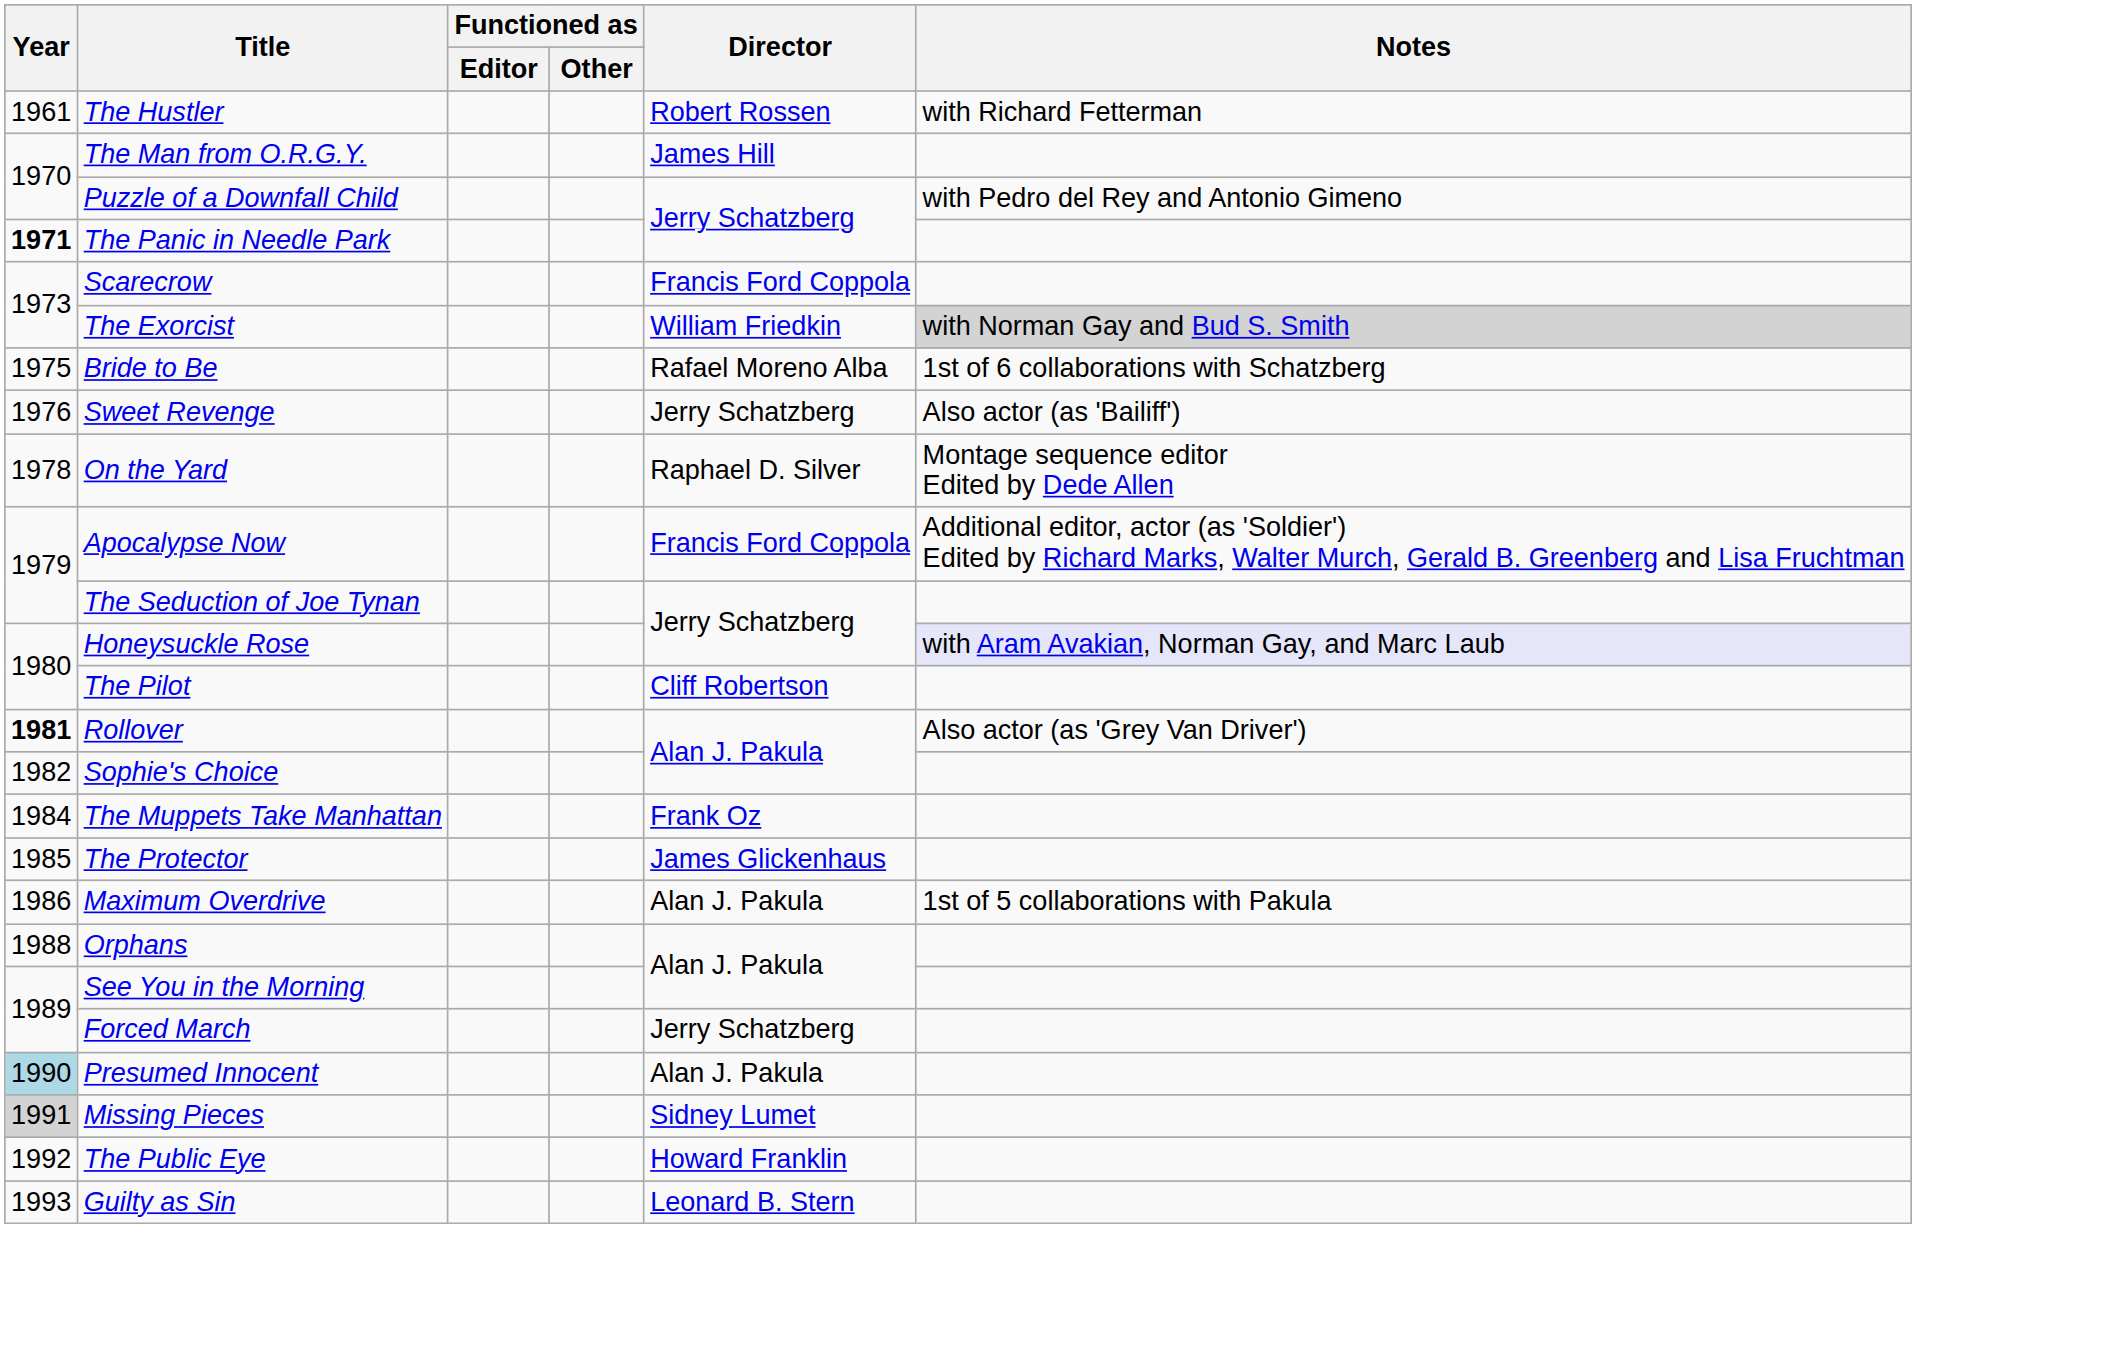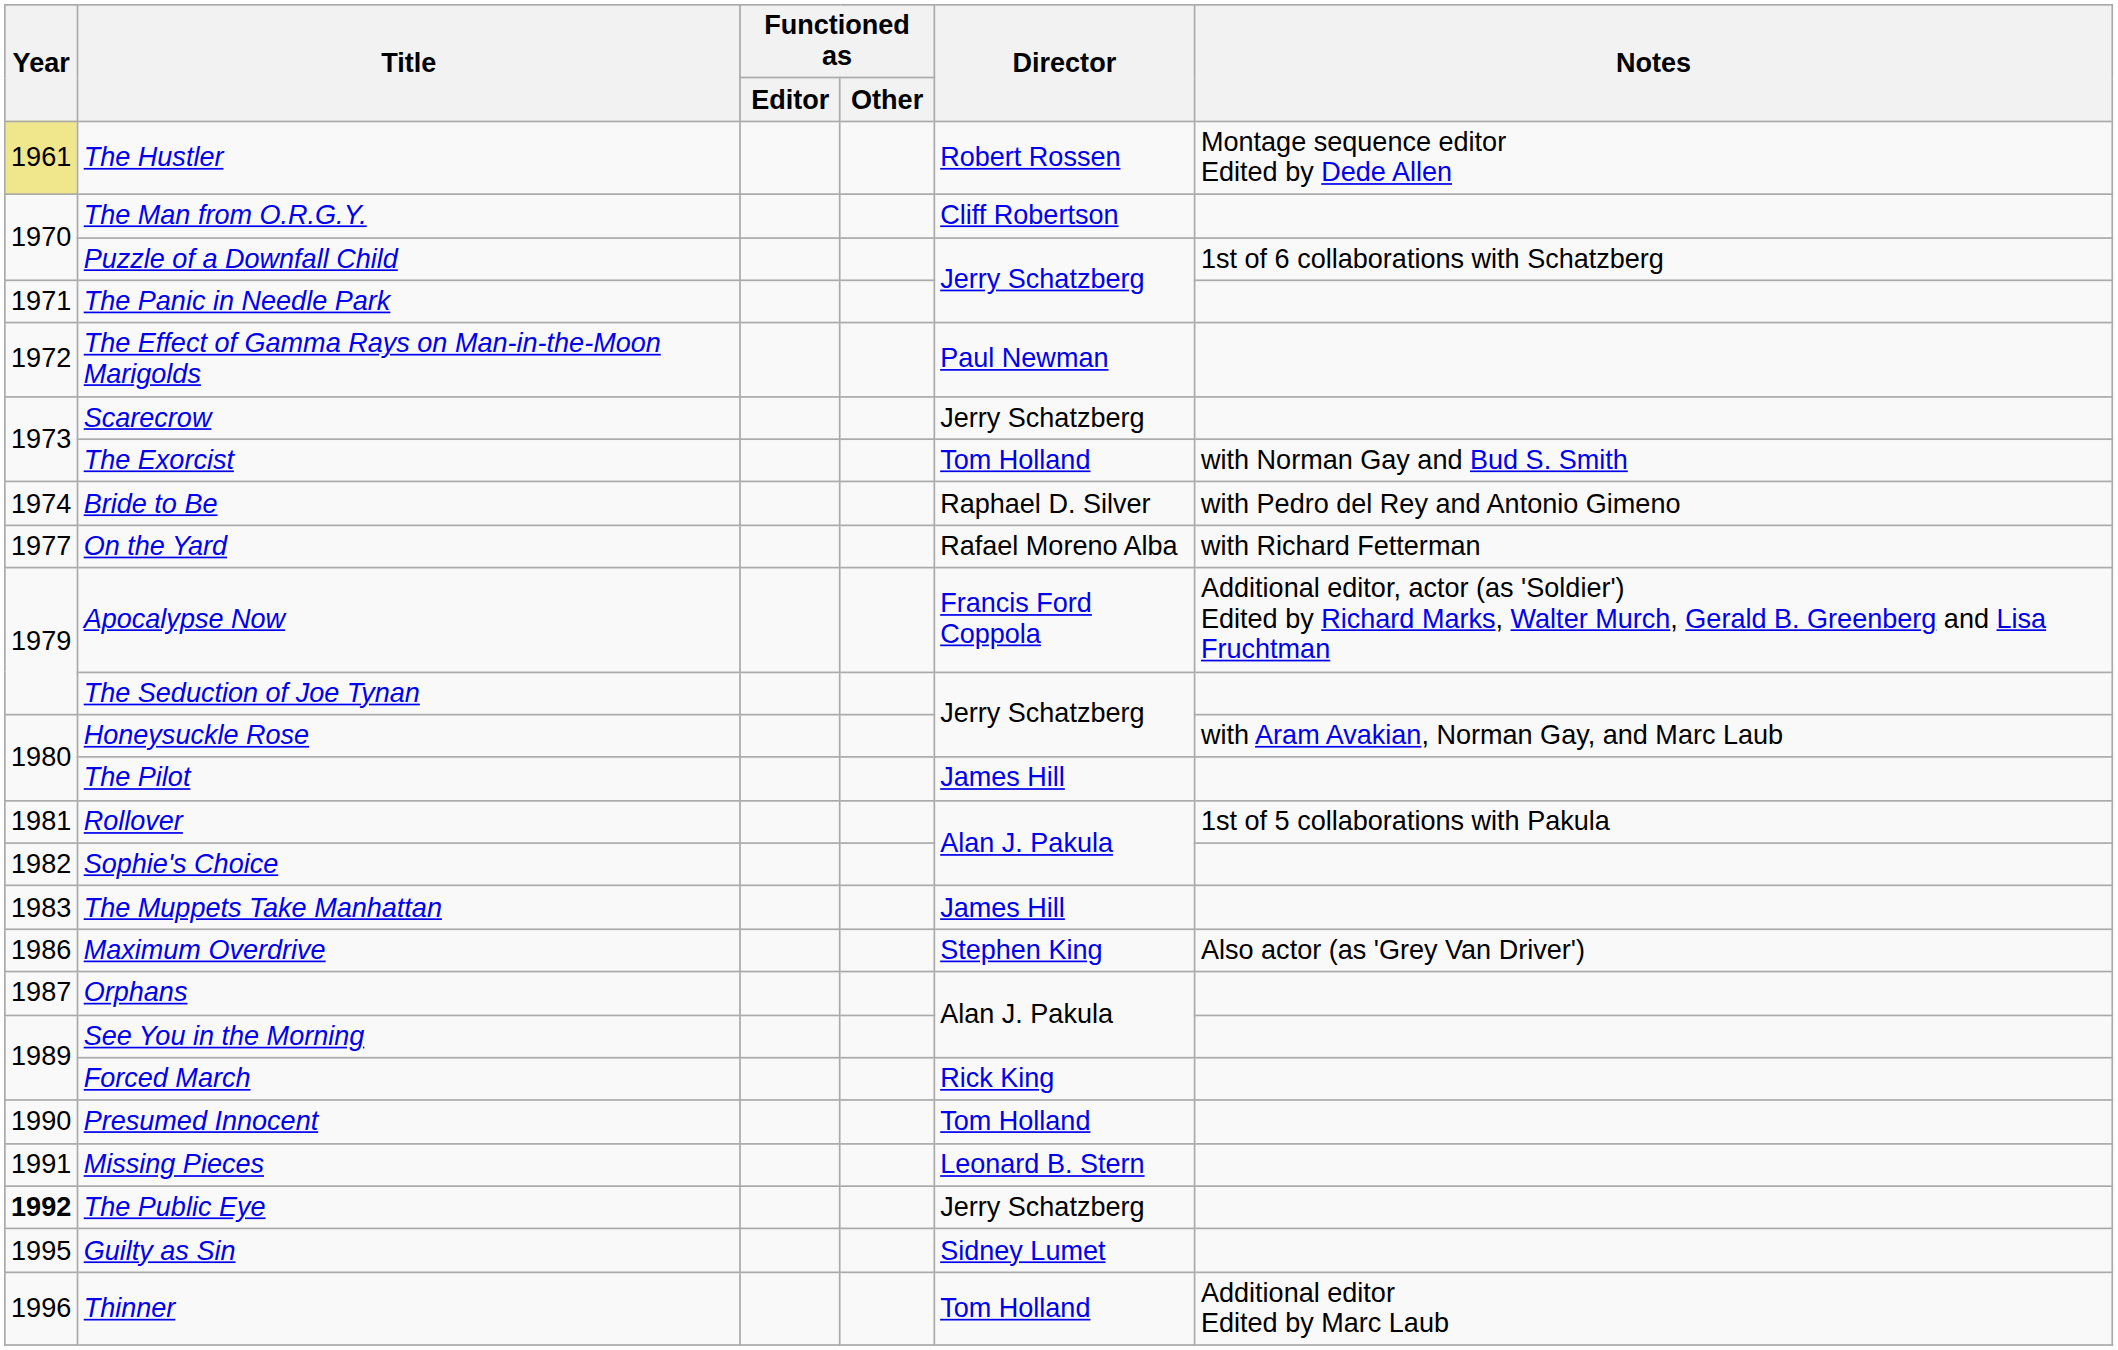The Hustler | Year: no background -> khaki background
The Hustler | Notes: with Richard Fetterman -> Montage sequence editor Edited by Dede Allen
The Man from O.R.G.Y. | Director: James Hill -> Cliff Robertson
Puzzle of a Downfall Child | Notes: with Pedro del Rey and Antonio Gimeno -> 1st of 6 collaborations with Schatzberg
The Panic in Needle Park | Year: bold -> normal
+ row: 1972 | The Effect of Gamma Rays on Man-in-the-Moon Marigolds | Paul Newman
Scarecrow | Director: Francis Ford Coppola -> Jerry Schatzberg
The Exorcist | Director: William Friedkin -> Tom Holland
The Exorcist | Notes: lightgrey background -> no background
Bride to Be | Year: 1975 -> 1974
Bride to Be | Director: Rafael Moreno Alba -> Raphael D. Silver
Bride to Be | Notes: 1st of 6 collaborations with Schatzberg -> with Pedro del Rey and Antonio Gimeno
- row: 1976 | Sweet Revenge | Jerry Schatzberg | Also actor (as 'Bailiff')
On the Yard | Year: 1978 -> 1977
On the Yard | Director: Raphael D. Silver -> Rafael Moreno Alba
On the Yard | Notes: Montage sequence editor Edited by Dede Allen -> with Richard Fetterman
Honeysuckle Rose | Notes: lavender background -> no background
The Pilot | Director: Cliff Robertson -> James Hill
Rollover | Year: bold -> normal
Rollover | Notes: Also actor (as 'Grey Van Driver') -> 1st of 5 collaborations with Pakula
The Muppets Take Manhattan | Year: 1984 -> 1983
The Muppets Take Manhattan | Director: Frank Oz -> James Hill
- row: 1985 | The Protector | James Glickenhaus
Maximum Overdrive | Director: Alan J. Pakula -> Stephen King
Maximum Overdrive | Notes: 1st of 5 collaborations with Pakula -> Also actor (as 'Grey Van Driver')
Orphans | Year: 1988 -> 1987
Forced March | Director: Jerry Schatzberg -> Rick King
Presumed Innocent | Year: lightblue background -> no background
Presumed Innocent | Director: Alan J. Pakula -> Tom Holland
Missing Pieces | Year: lightgrey background -> no background
Missing Pieces | Director: Sidney Lumet -> Leonard B. Stern
The Public Eye | Year: normal -> bold
The Public Eye | Director: Howard Franklin -> Jerry Schatzberg
Guilty as Sin | Year: 1993 -> 1995
Guilty as Sin | Director: Leonard B. Stern -> Sidney Lumet
+ row: 1996 | Thinner | Tom Holland | Additional editor Edited by Marc Laub
